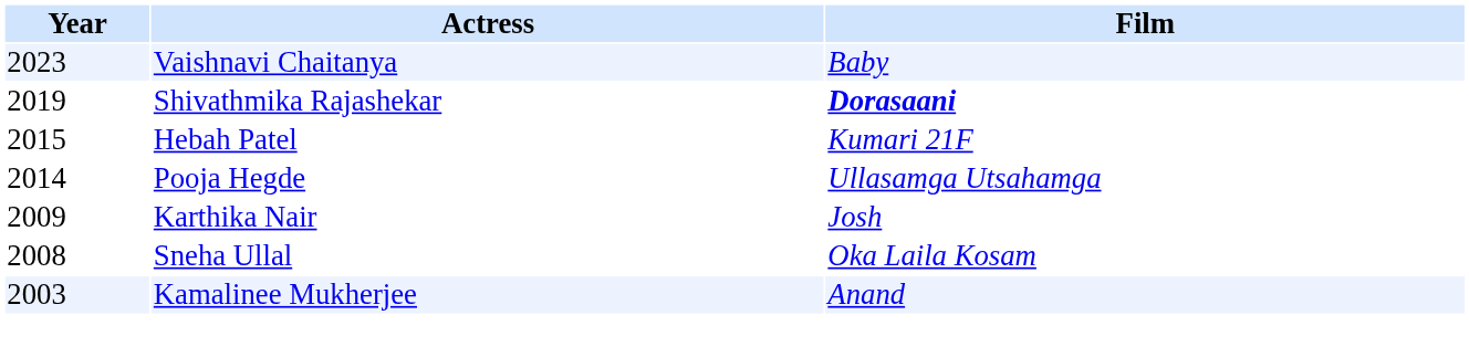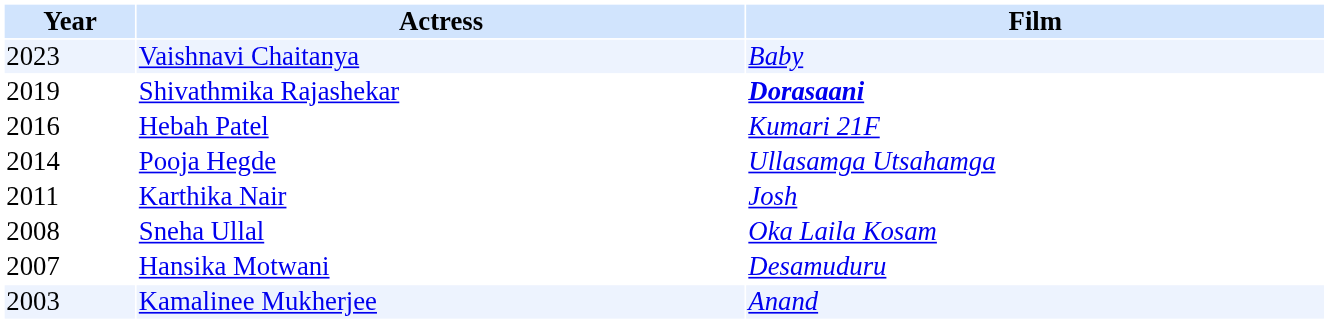Hebah Patel | Year: 2015 -> 2016
Karthika Nair | Year: 2009 -> 2011
+ row: 2007 | Hansika Motwani | Desamuduru
